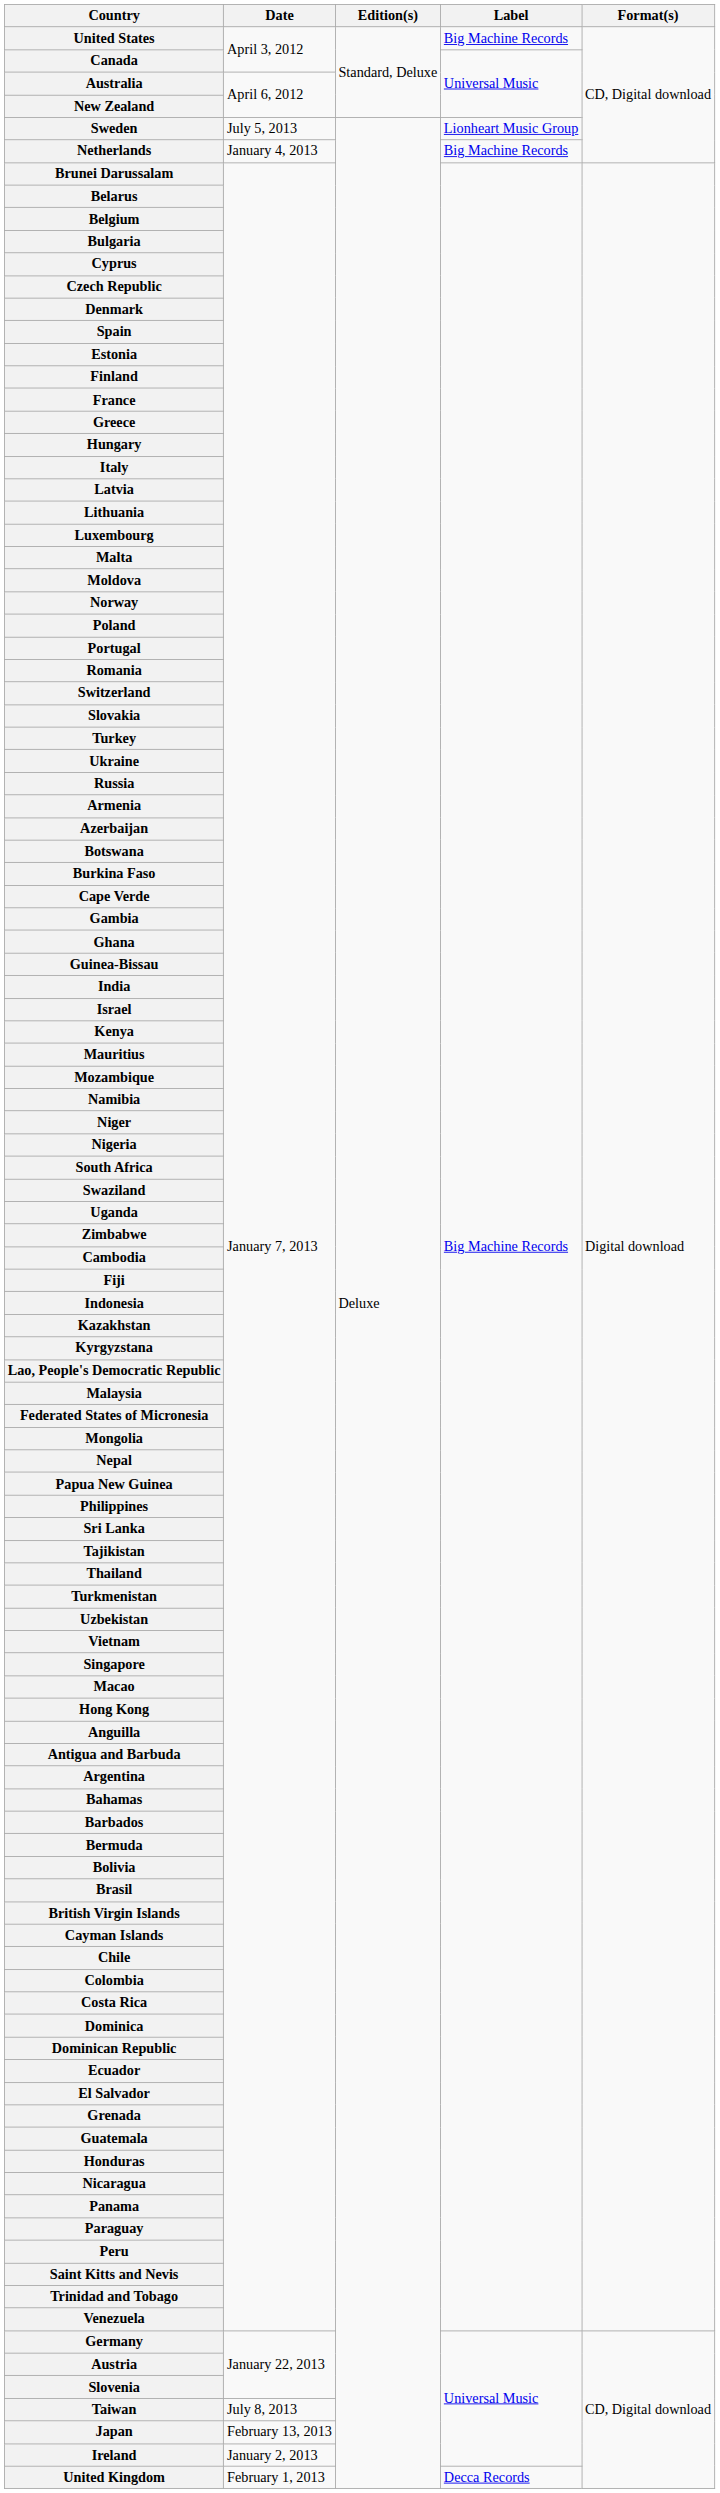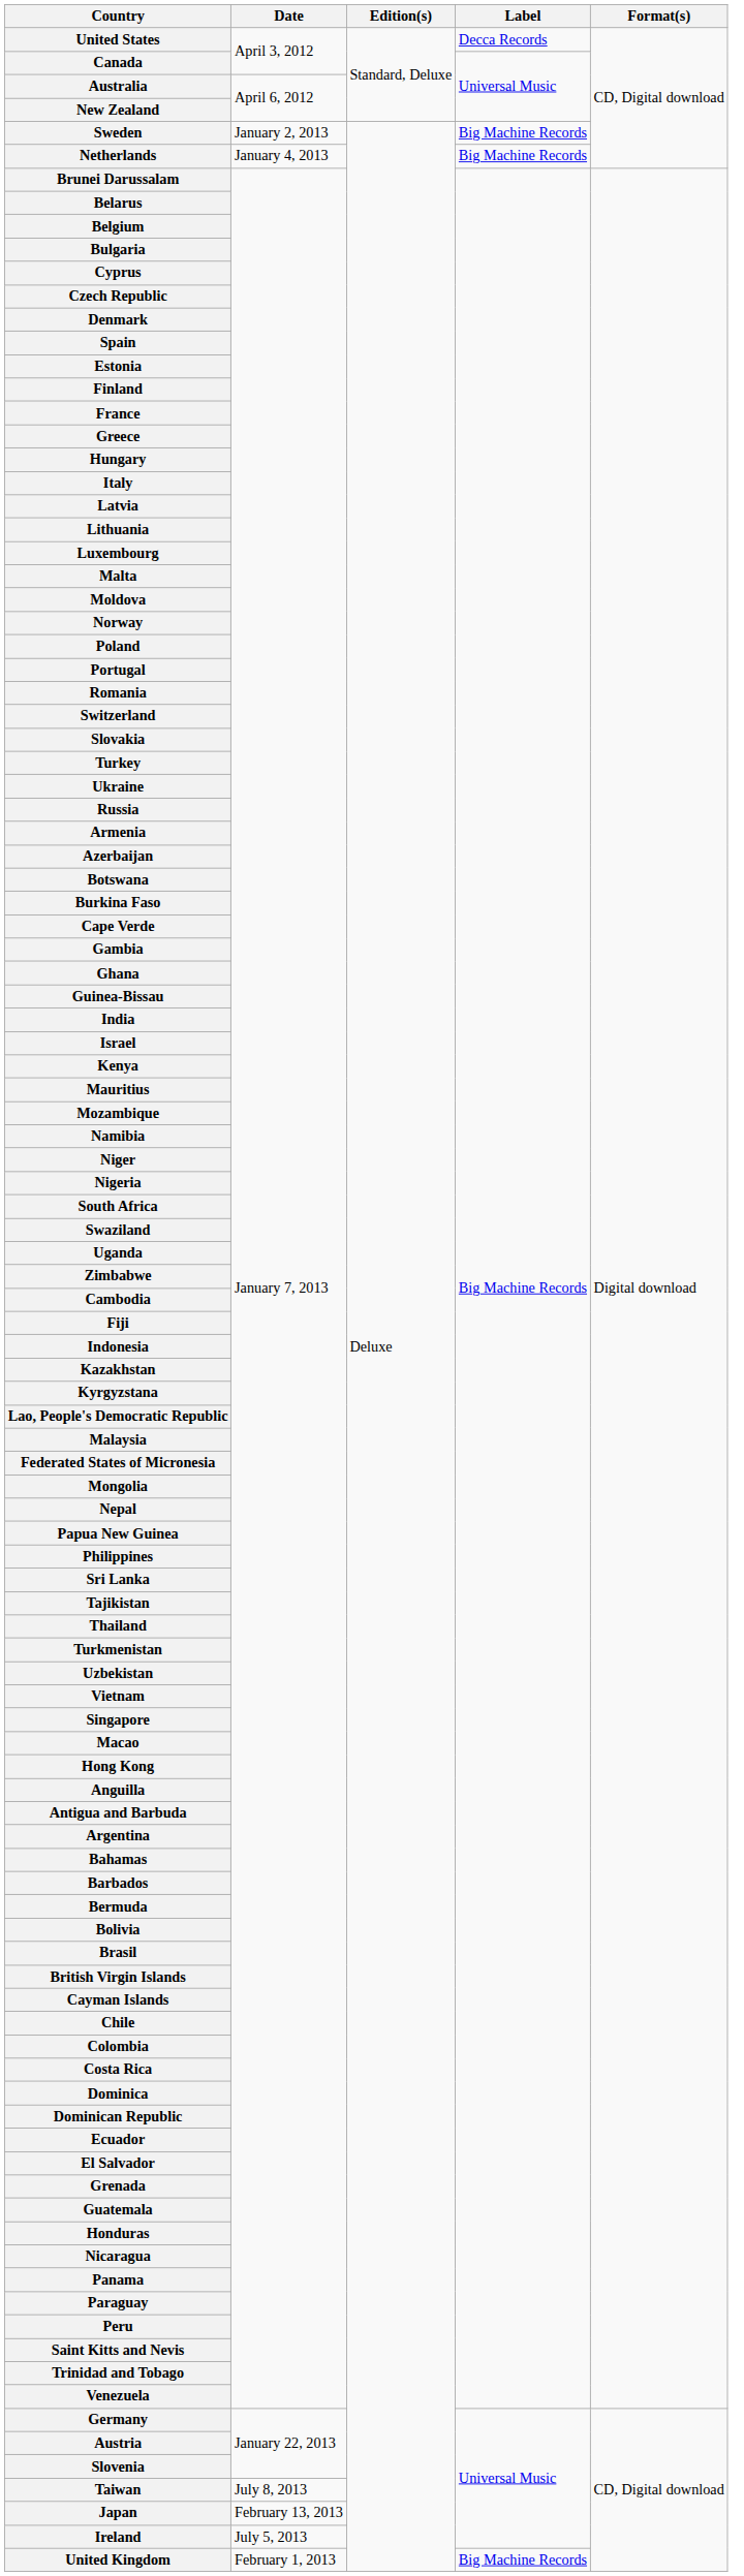United States | Label: Big Machine Records -> Decca Records
Sweden | Date: July 5, 2013 -> January 2, 2013
Sweden | Label: Lionheart Music Group -> Big Machine Records
Ireland | Date: January 2, 2013 -> July 5, 2013
United Kingdom | Label: Decca Records -> Big Machine Records
